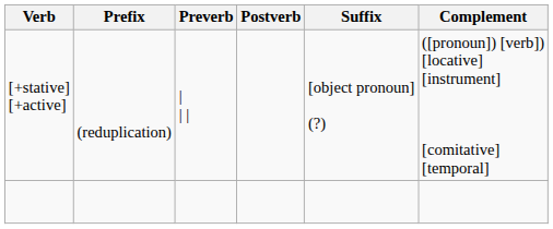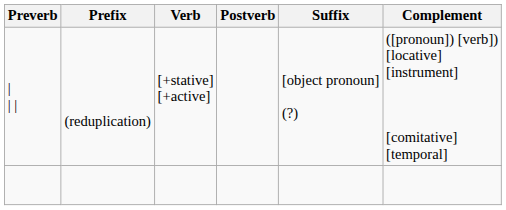columns swapped: Preverb <-> Verb
